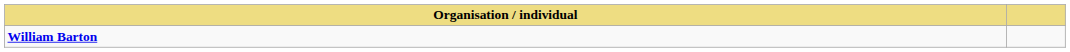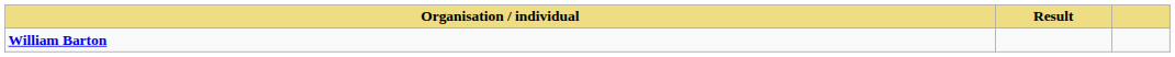+ column: Result
